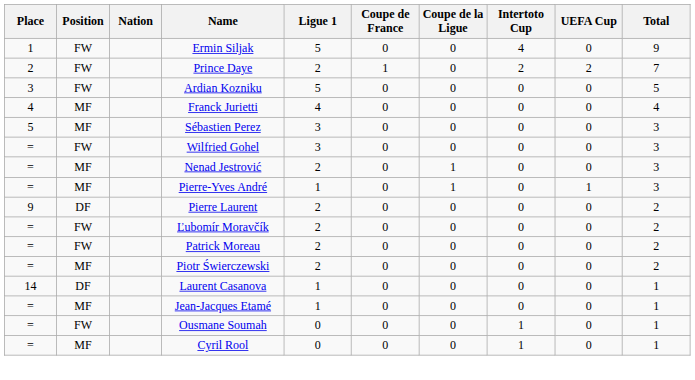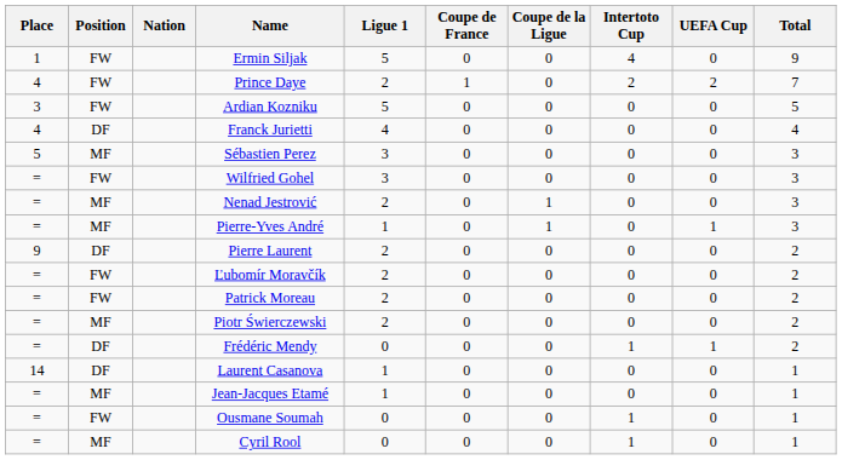Prince Daye | Place: 2 -> 4
Franck Jurietti | Position: MF -> DF
+ row: = | DF | Frédéric Mendy | 0 | 0 | 0 | 1 | 1 | 2
